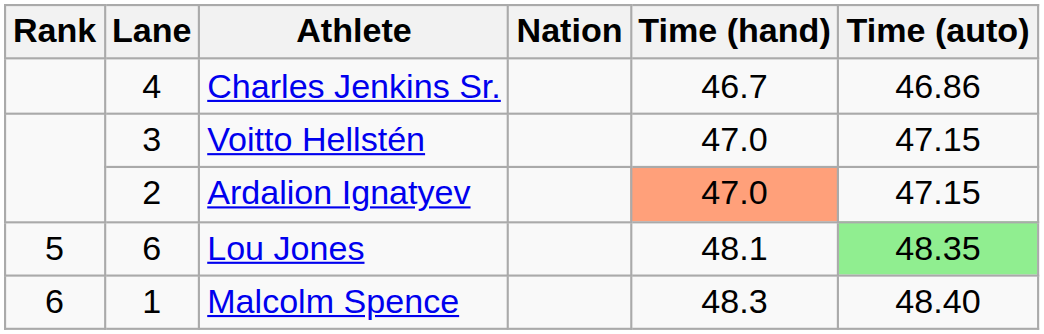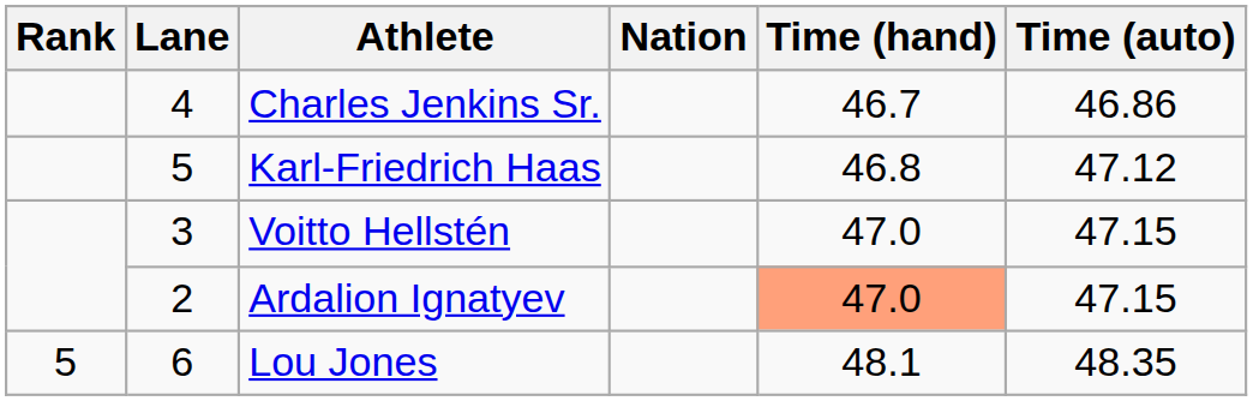+ row: 5 | Karl-Friedrich Haas | 46.8 | 47.12
Lou Jones | Time (auto): lightgreen background -> no background
- row: 6 | 1 | Malcolm Spence | 48.3 | 48.40
